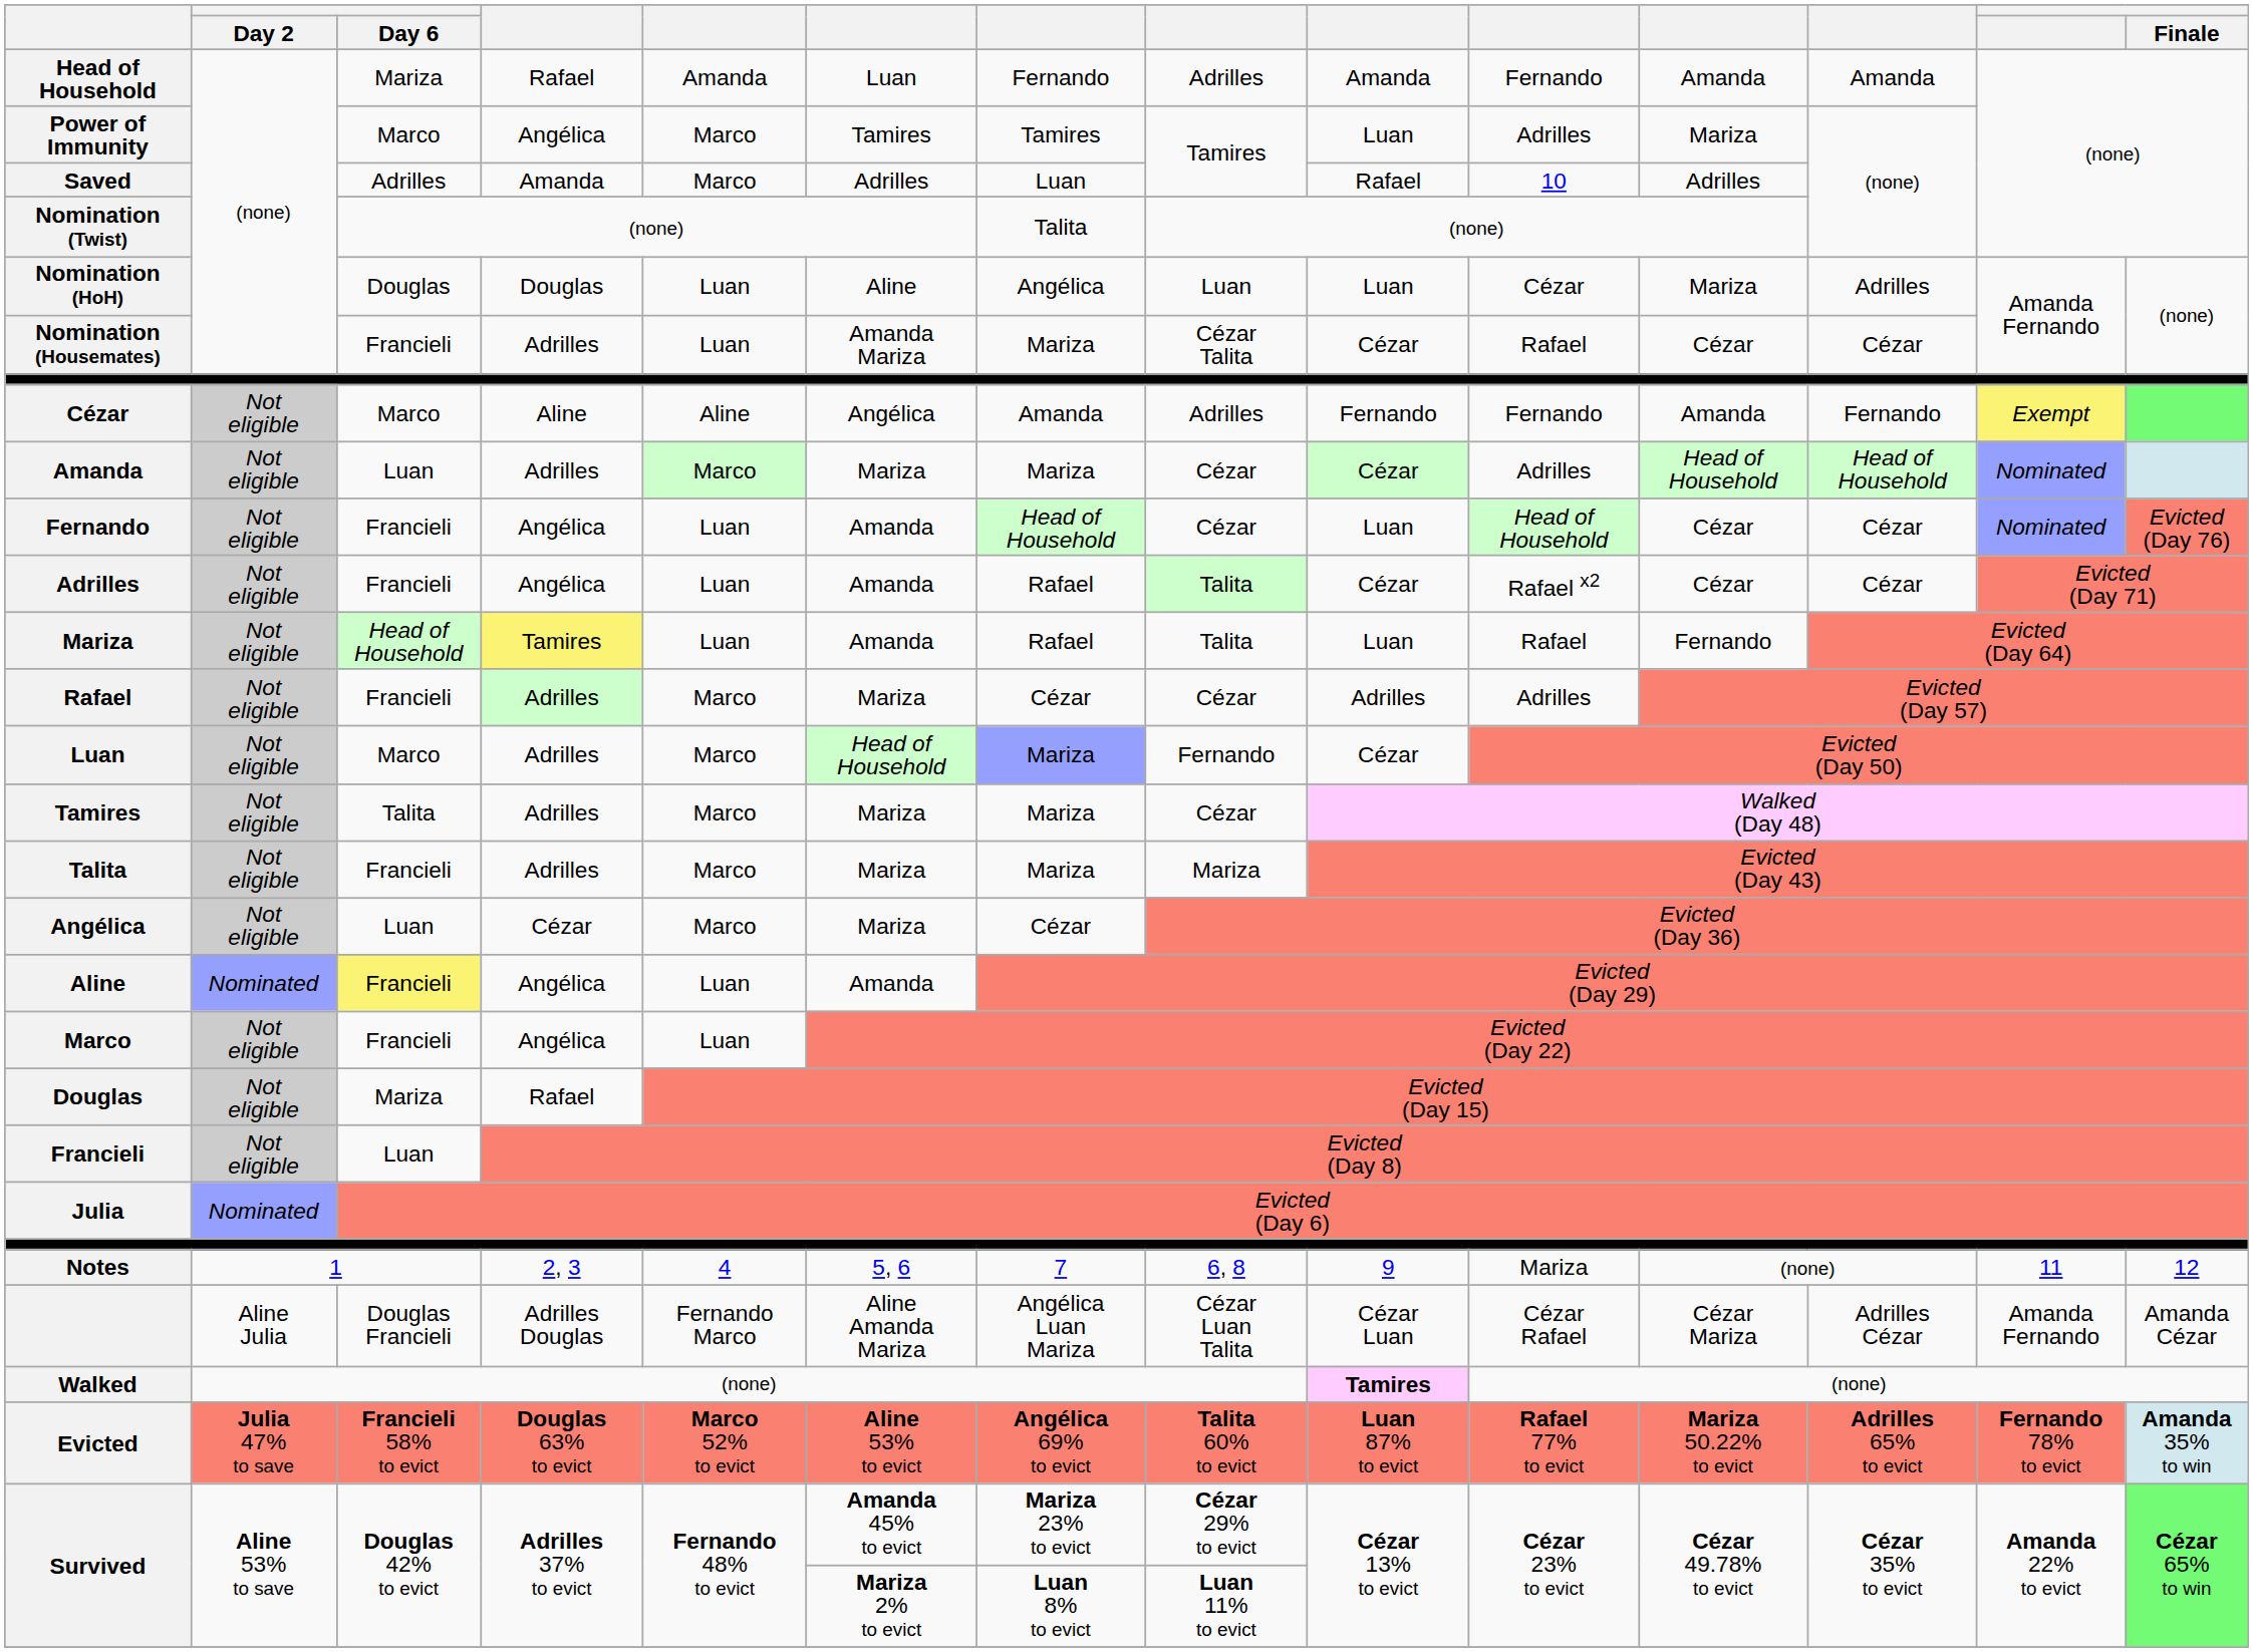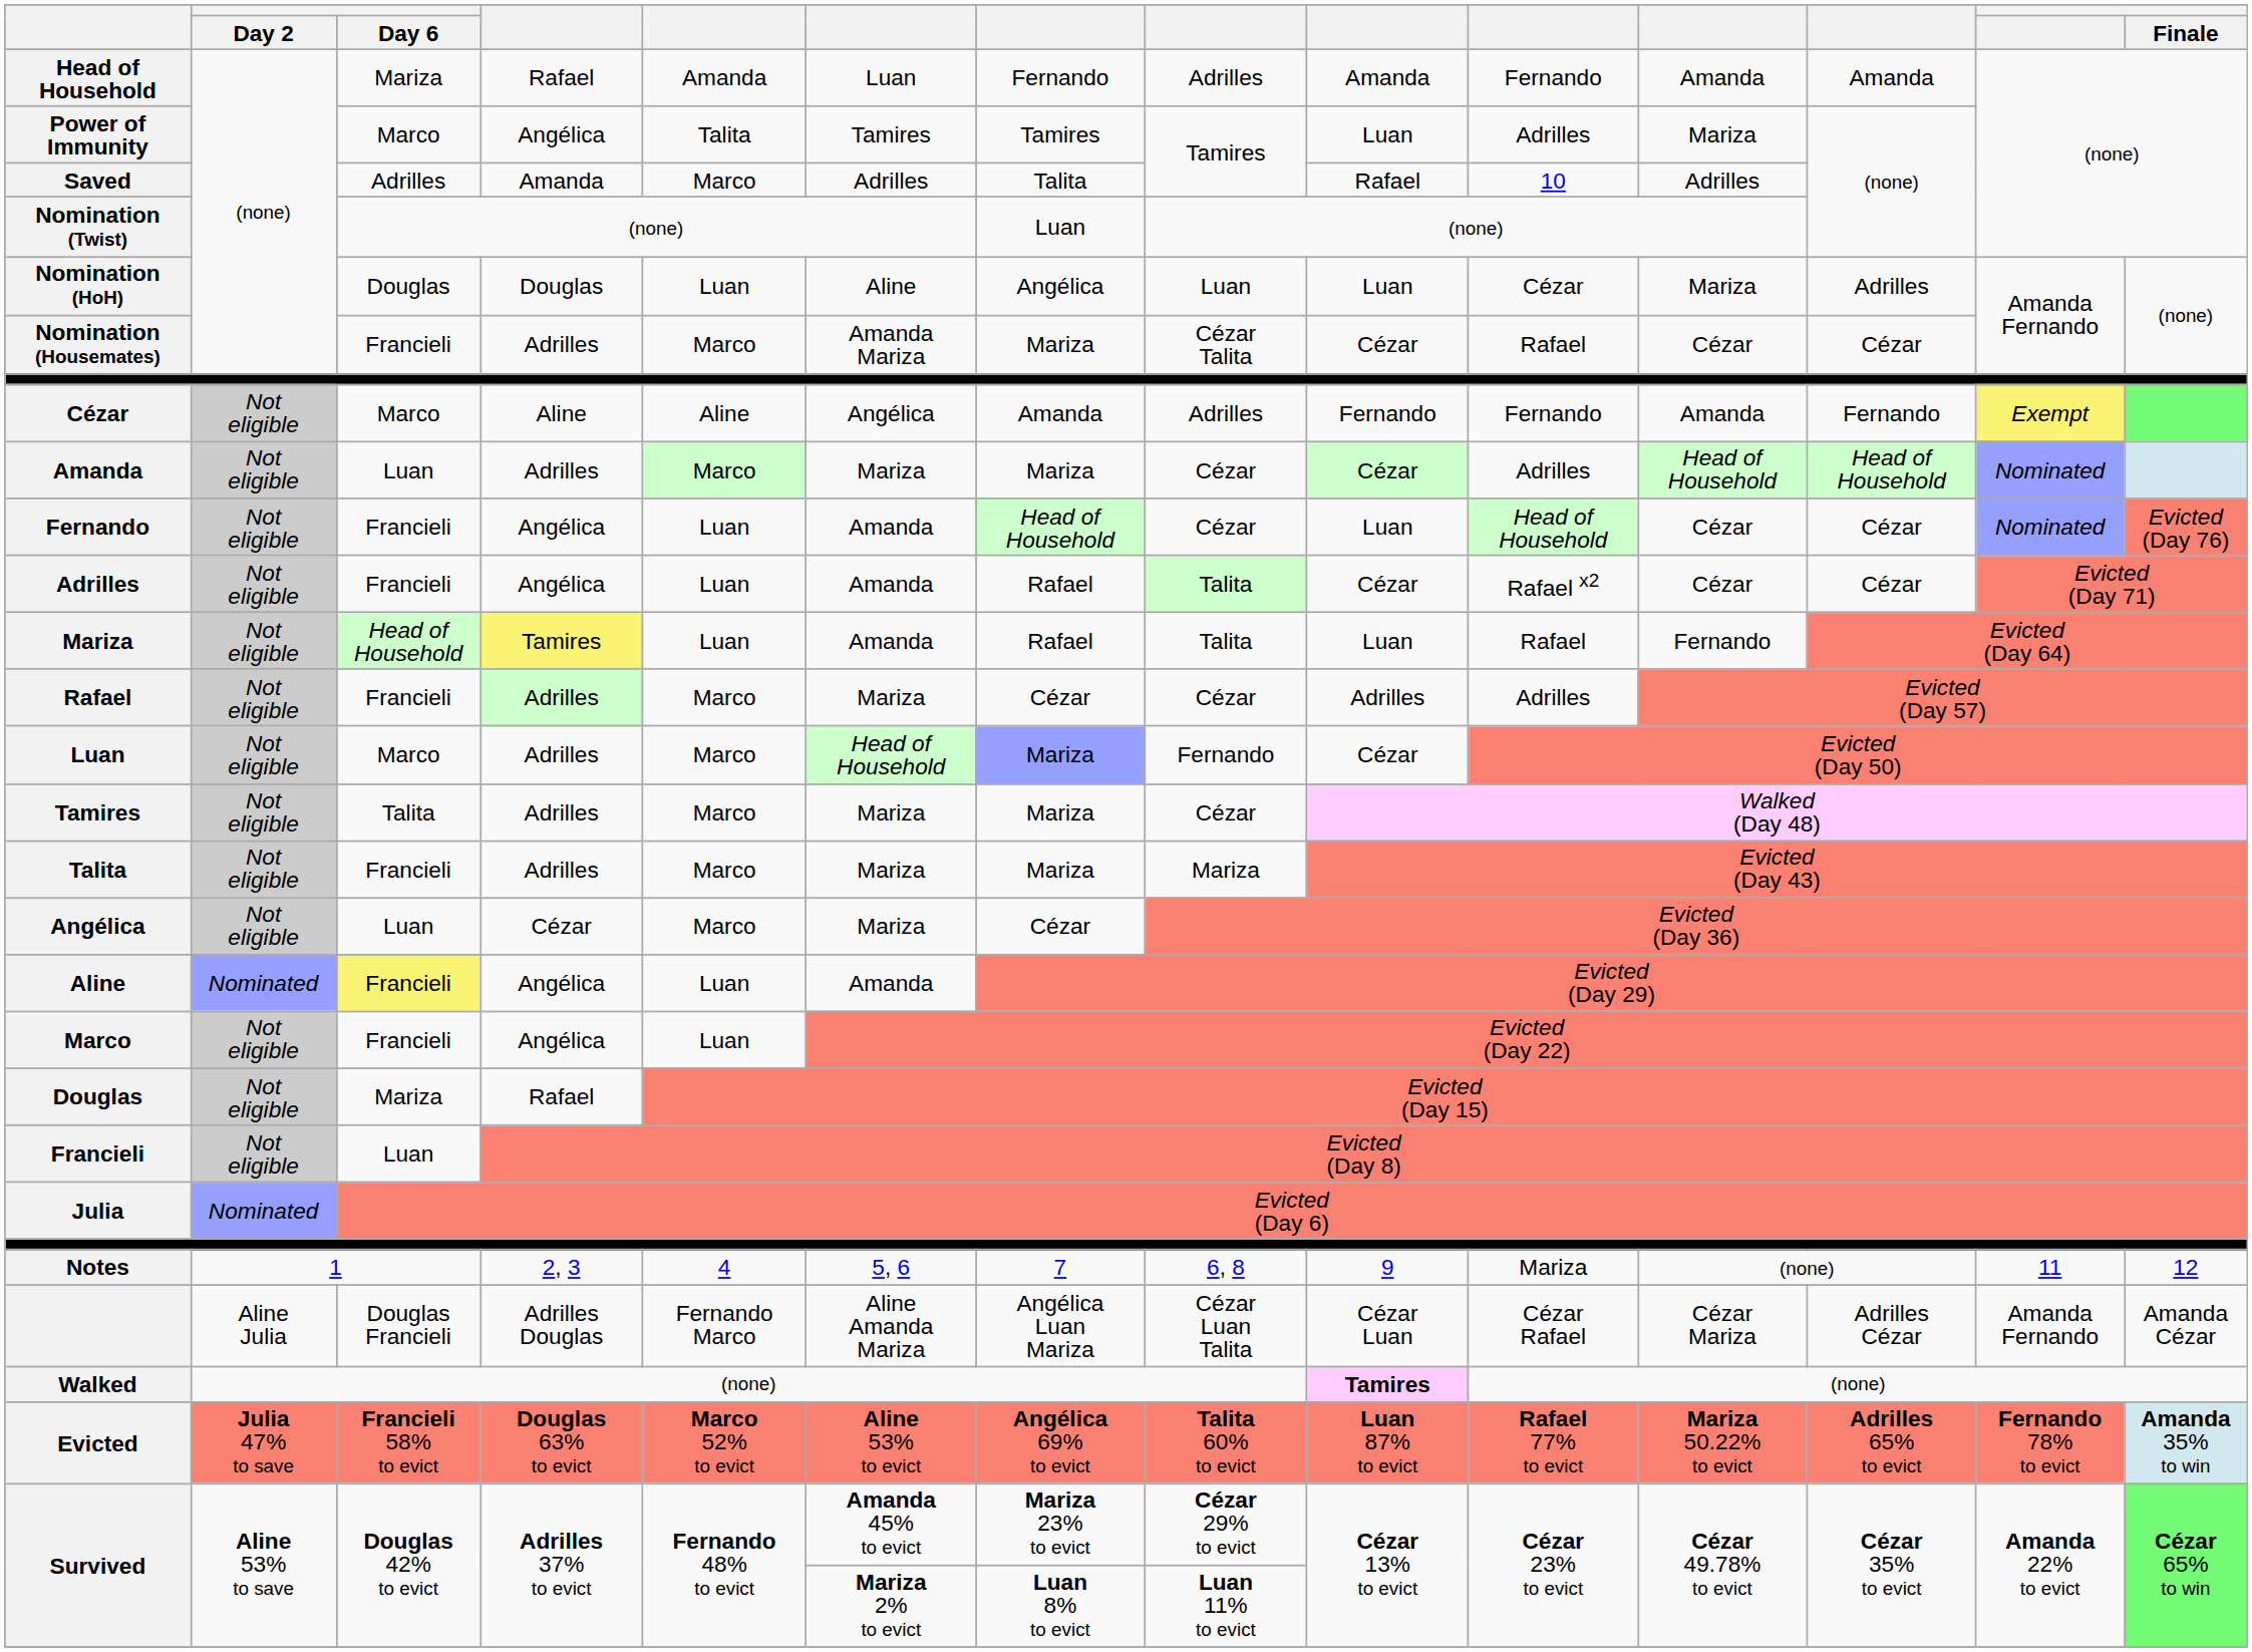Power of Immunity | column 5: Marco -> Talita
Saved | column 7: Luan -> Talita
Nomination (Twist) | column 7: Talita -> Luan
Nomination (Housemates) | column 5: Luan -> Marco
